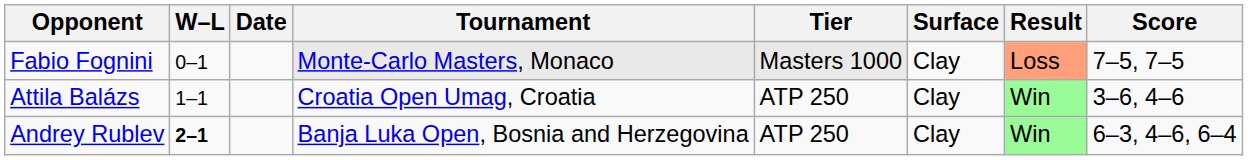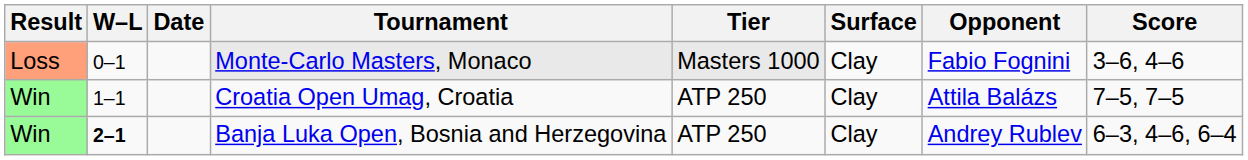columns swapped: Result <-> Opponent
Monte-Carlo Masters, Monaco | Score: 7–5, 7–5 -> 3–6, 4–6
Croatia Open Umag, Croatia | Score: 3–6, 4–6 -> 7–5, 7–5
